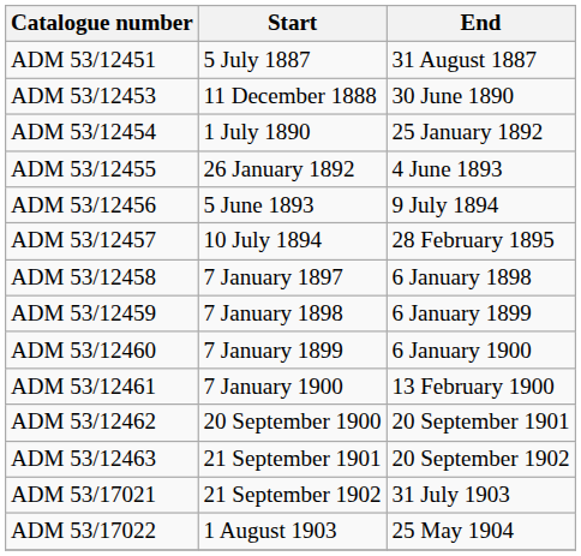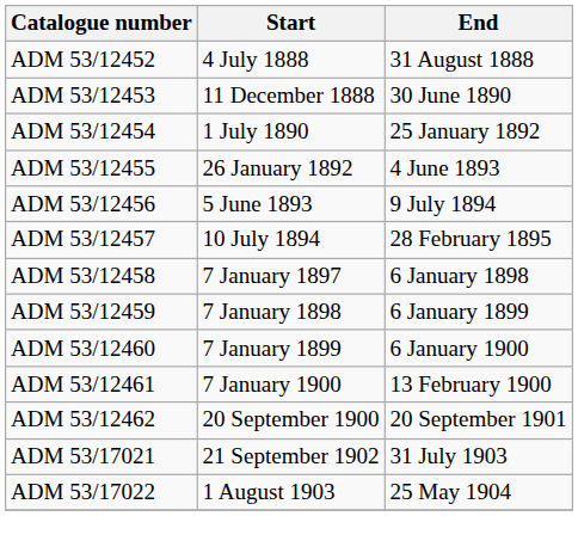- row: ADM 53/12451 | 5 July 1887 | 31 August 1887
+ row: ADM 53/12452 | 4 July 1888 | 31 August 1888
- row: ADM 53/12463 | 21 September 1901 | 20 September 1902
